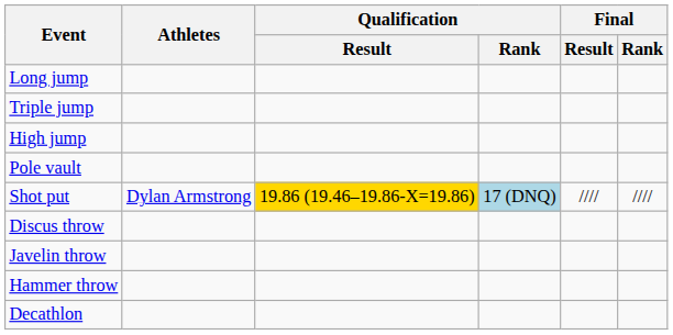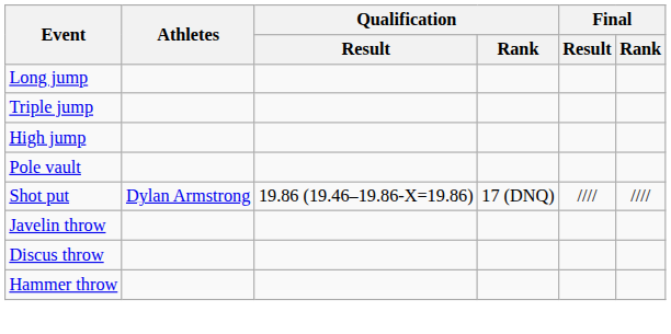Shot put | Qualification / Result: gold background -> no background
Shot put | Qualification / Rank: lightblue background -> no background
rows swapped: Discus throw <-> Javelin throw
- row: Decathlon
